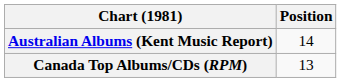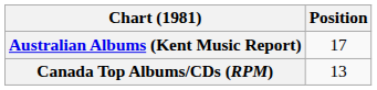Australian Albums (Kent Music Report) | Position: 14 -> 17
